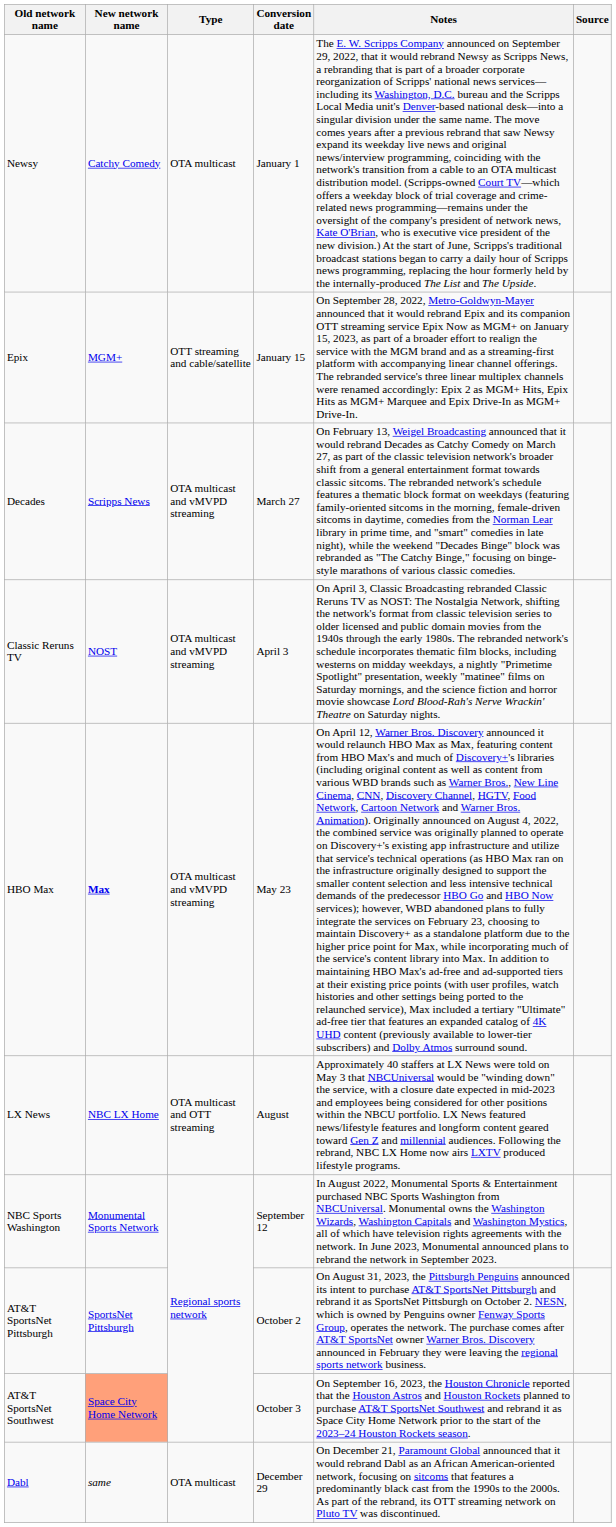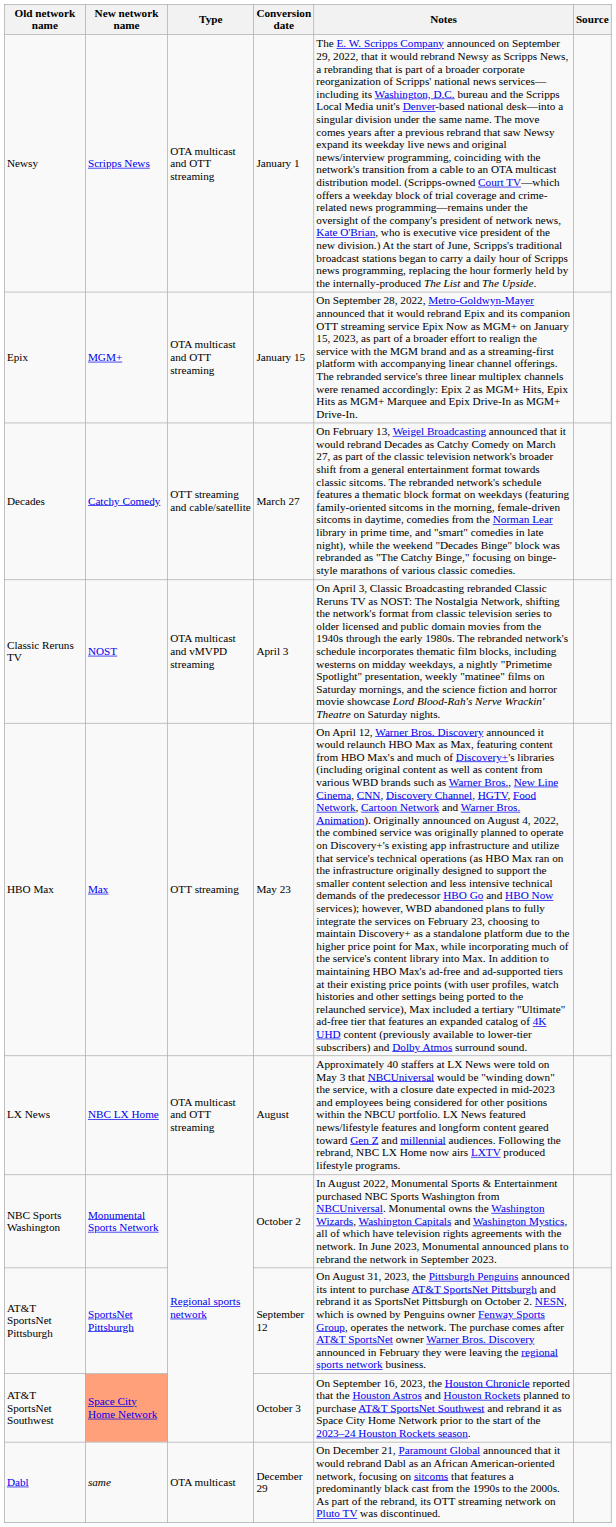Newsy | New network name: Catchy Comedy -> Scripps News
Newsy | Type: OTA multicast -> OTA multicast and OTT streaming
Epix | Type: OTT streaming and cable/satellite -> OTA multicast and OTT streaming
Decades | New network name: Scripps News -> Catchy Comedy
Decades | Type: OTA multicast and vMVPD streaming -> OTT streaming and cable/satellite
HBO Max | New network name: bold -> normal
HBO Max | Type: OTA multicast and vMVPD streaming -> OTT streaming
NBC Sports Washington | Conversion date: September 12 -> October 2
AT&T SportsNet Pittsburgh | Conversion date: October 2 -> September 12
